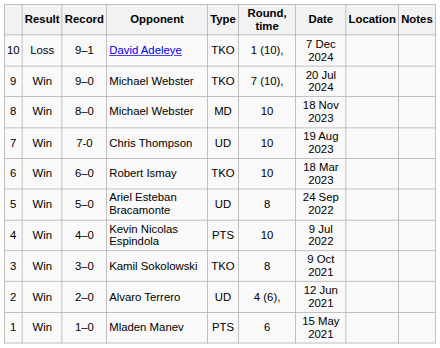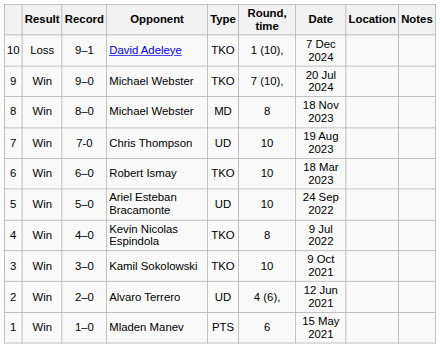8 / Michael Webster | Round, time: 10 -> 8
Ariel Esteban Bracamonte | Round, time: 8 -> 10
Kevin Nicolas Espindola | Type: PTS -> TKO
Kevin Nicolas Espindola | Round, time: 10 -> 8
Kamil Sokolowski | Round, time: 8 -> 10
